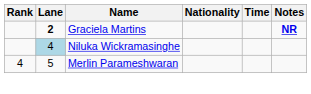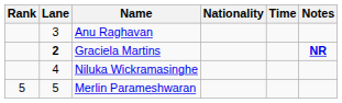+ row: 3 | Anu Raghavan
Niluka Wickramasinghe | Lane: lightblue background -> no background
Merlin Parameshwaran | Rank: 4 -> 5
